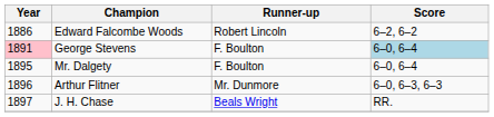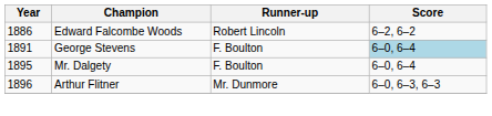George Stevens | Year: pink background -> no background
- row: 1897 | J. H. Chase | Beals Wright | RR.
